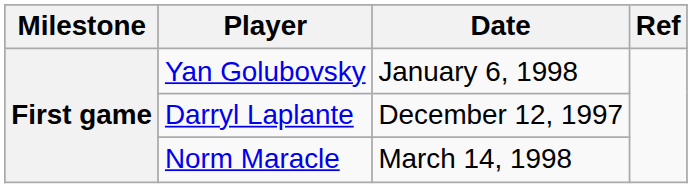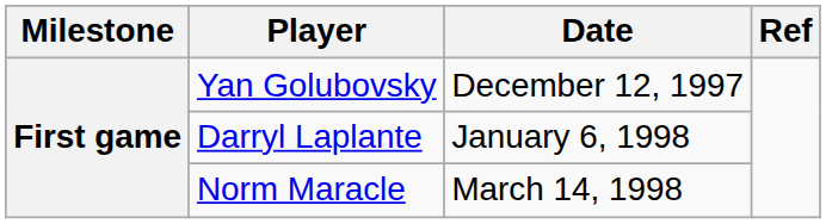Yan Golubovsky | Date: January 6, 1998 -> December 12, 1997
Darryl Laplante | Date: December 12, 1997 -> January 6, 1998
